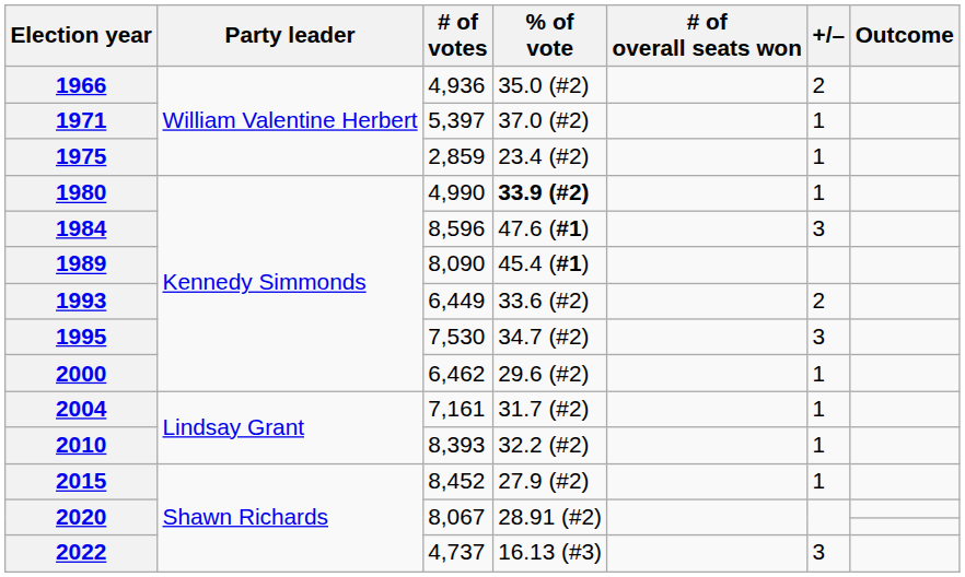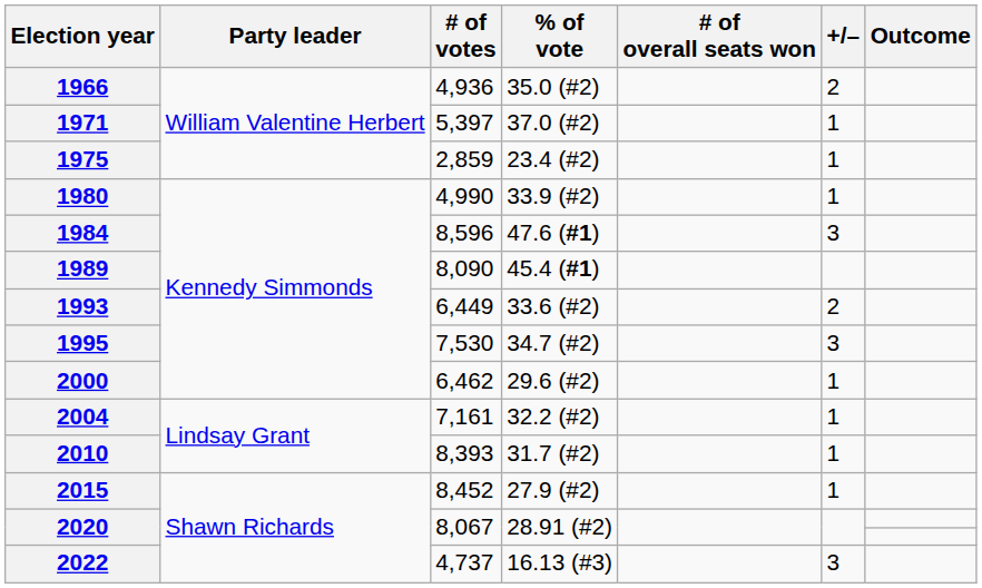1980 | % of vote: bold -> normal
2004 | % of vote: 31.7 (#2) -> 32.2 (#2)
2010 | % of vote: 32.2 (#2) -> 31.7 (#2)
